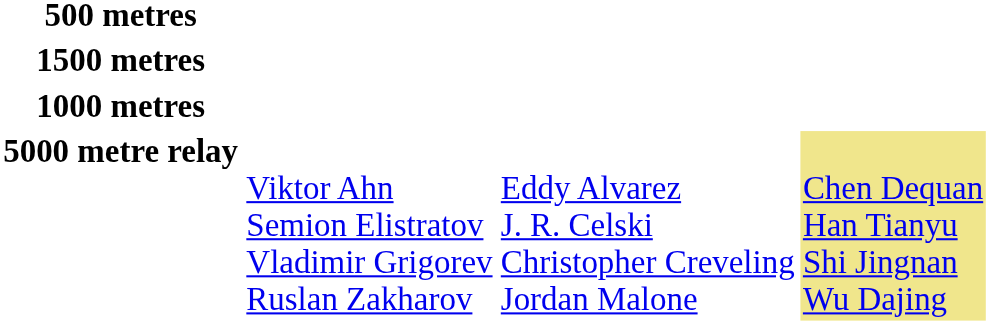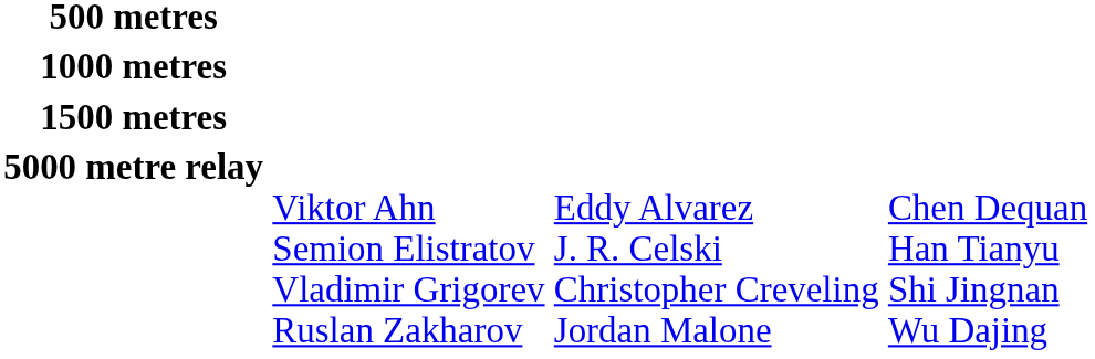rows swapped: 1000 metres <-> 1500 metres
5000 metre relay | column 4: khaki background -> no background
